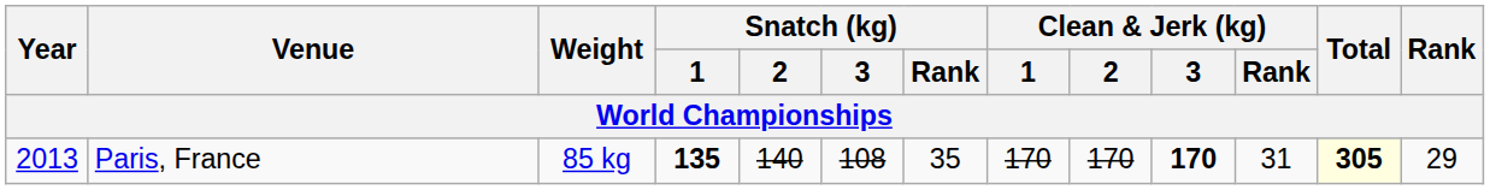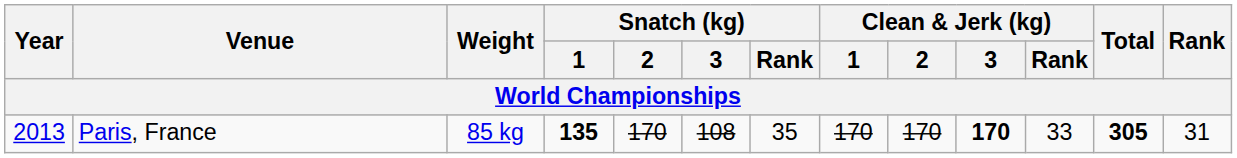Paris, France | Snatch (kg) / 2: 140 -> 170
Paris, France | Clean & Jerk (kg) / Rank: 31 -> 33
Paris, France | Total: lightyellow background -> no background
Paris, France | Rank: 29 -> 31
